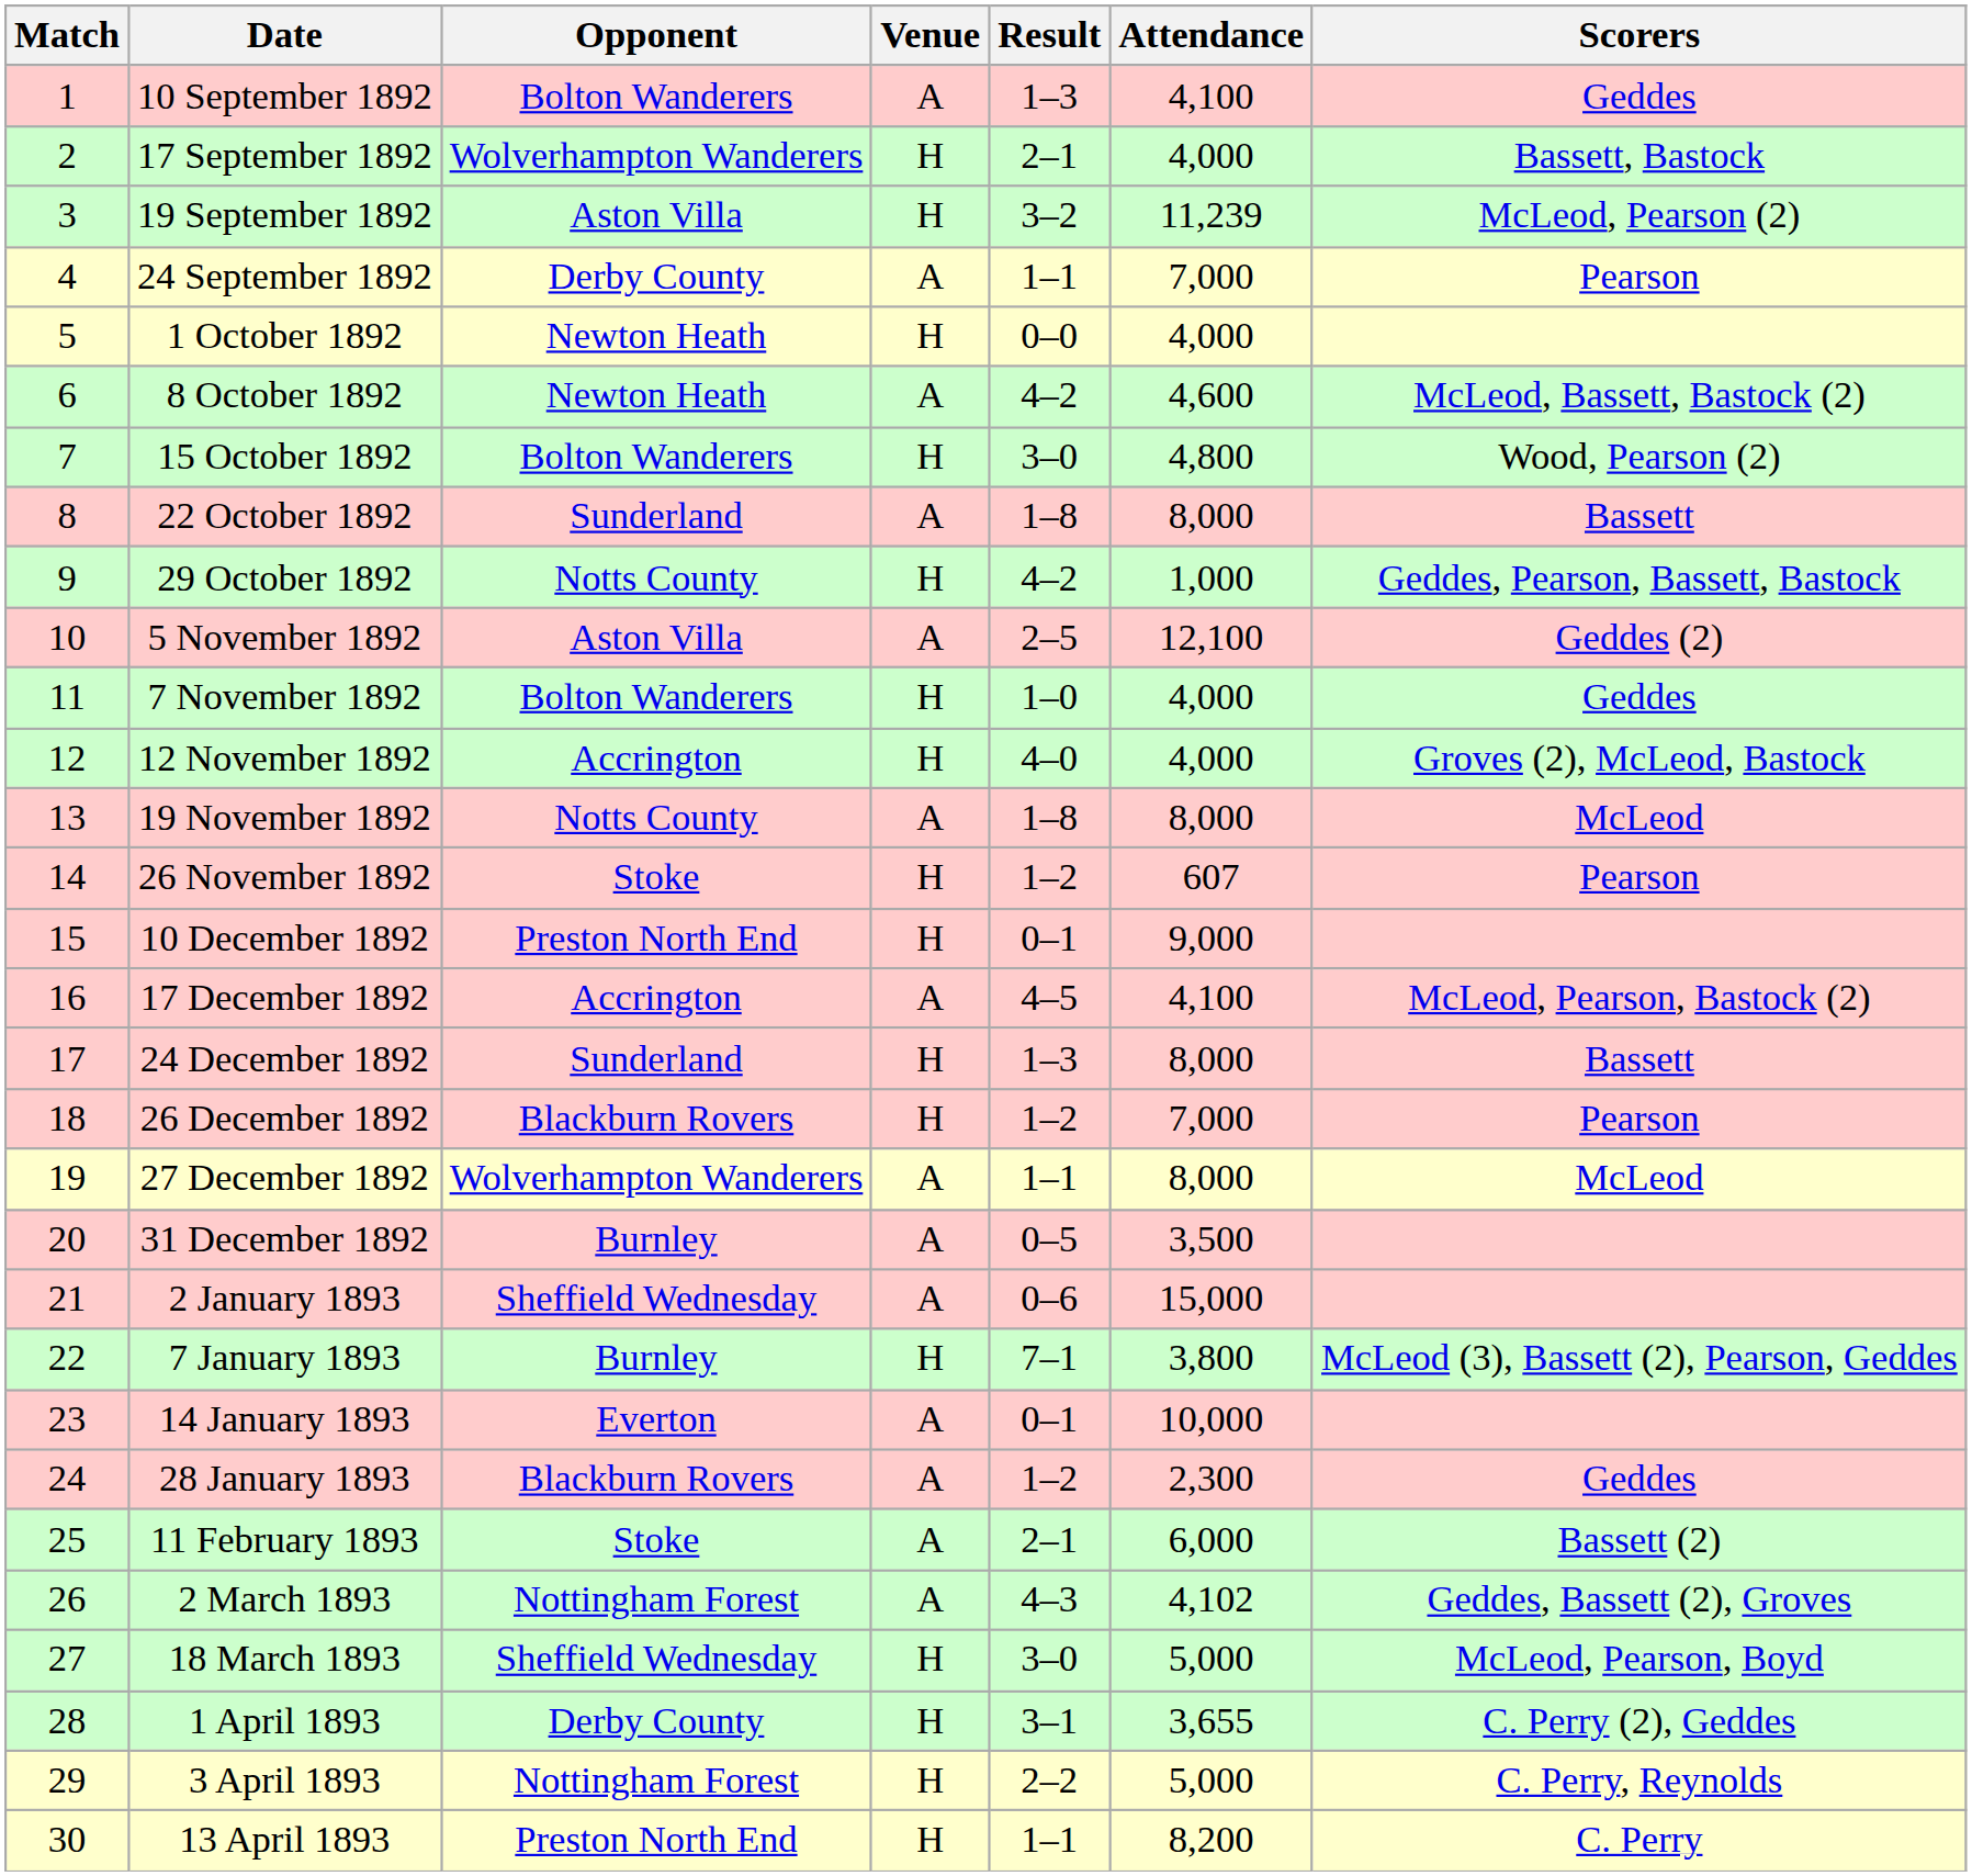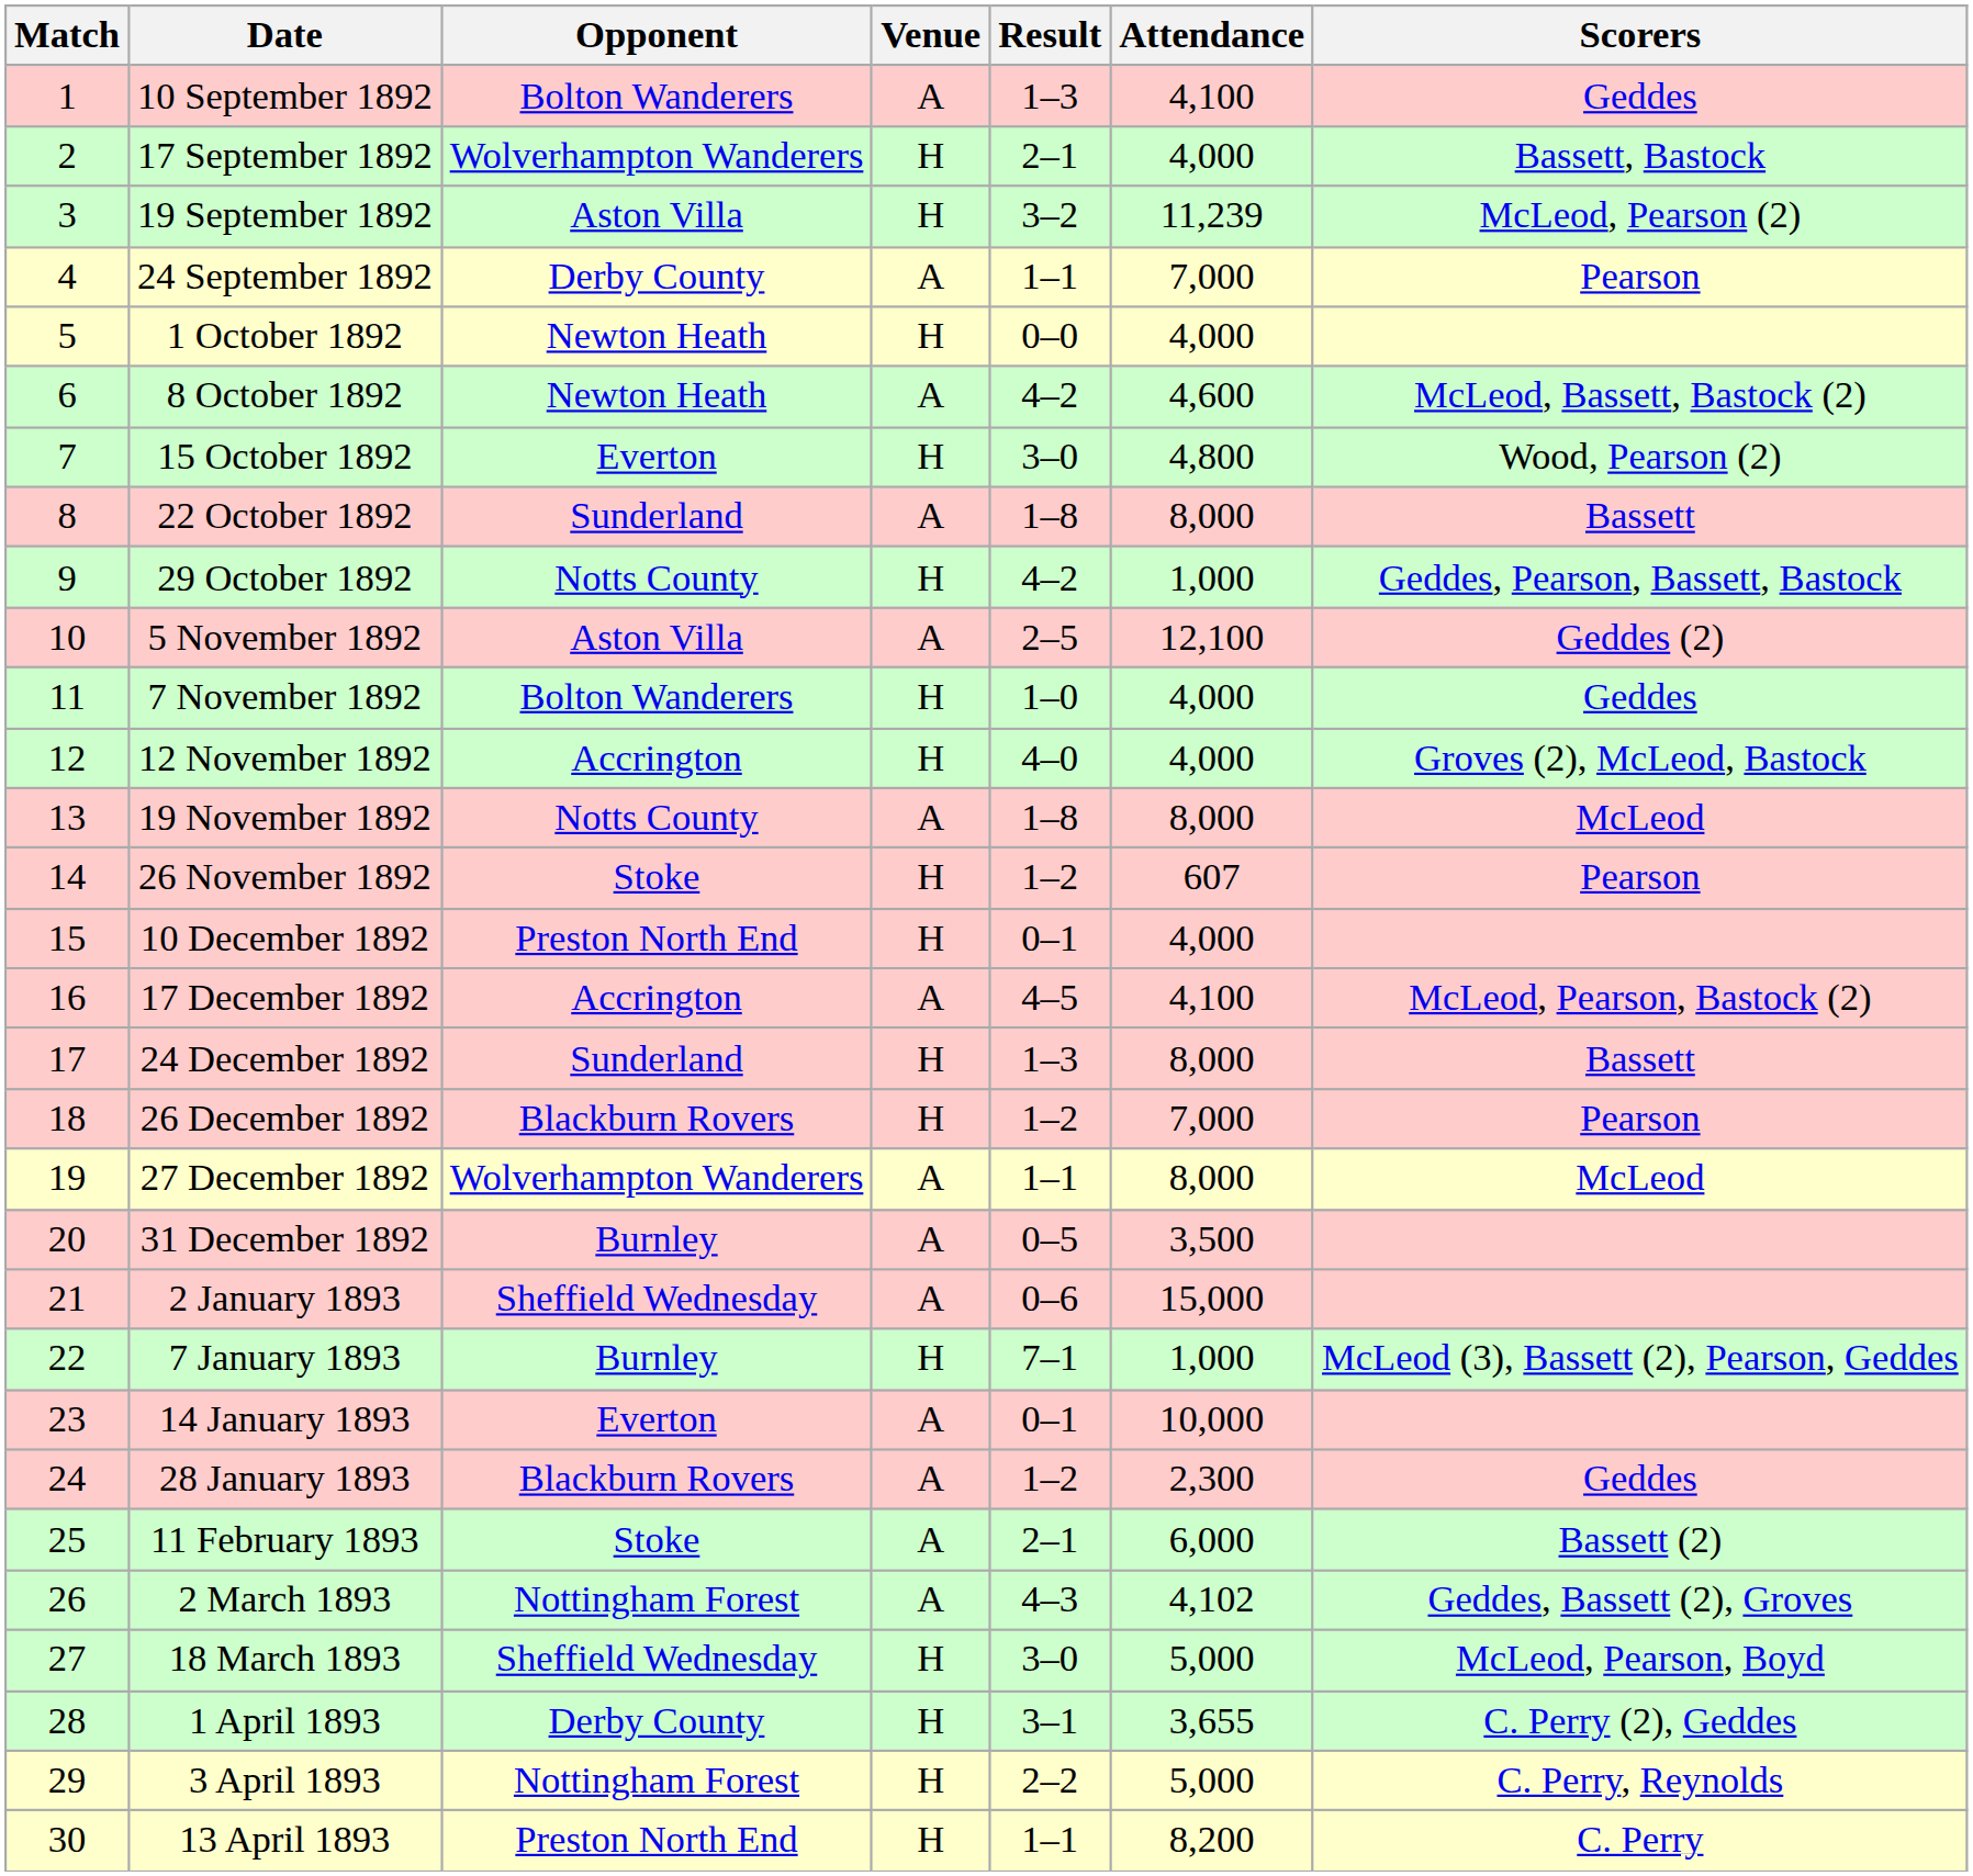15 October 1892 | Opponent: Bolton Wanderers -> Everton
10 December 1892 | Attendance: 9,000 -> 4,000
7 January 1893 | Attendance: 3,800 -> 1,000
